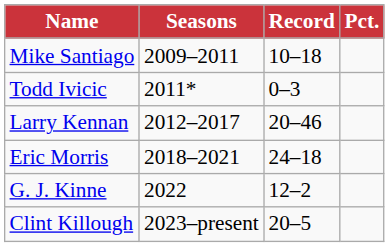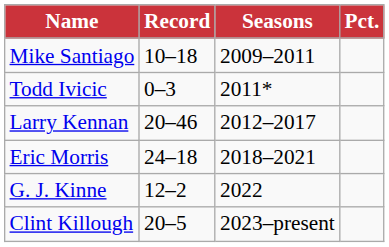columns swapped: Seasons <-> Record
